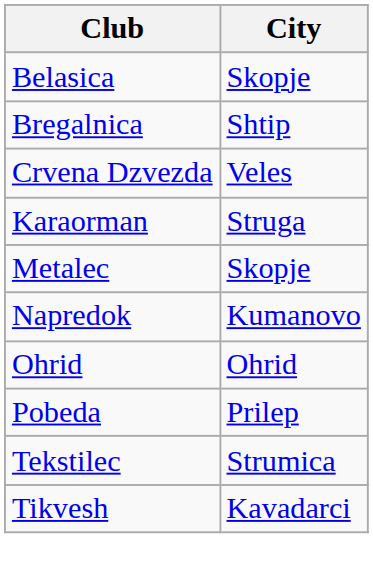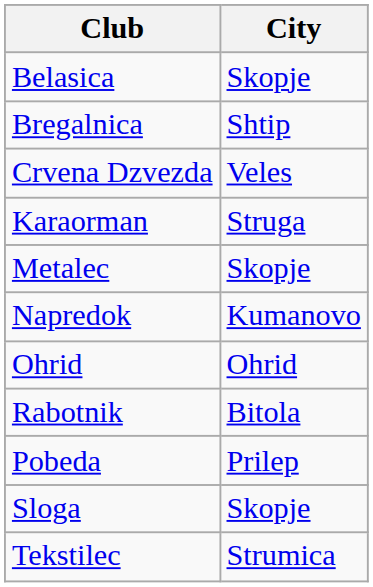+ row: Rabotnik | Bitola
+ row: Sloga | Skopje
- row: Tikvesh | Kavadarci
